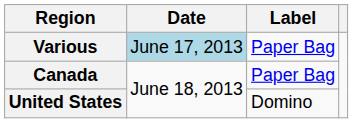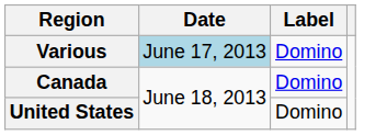Various | Label: Paper Bag -> Domino
Canada | Label: Paper Bag -> Domino
